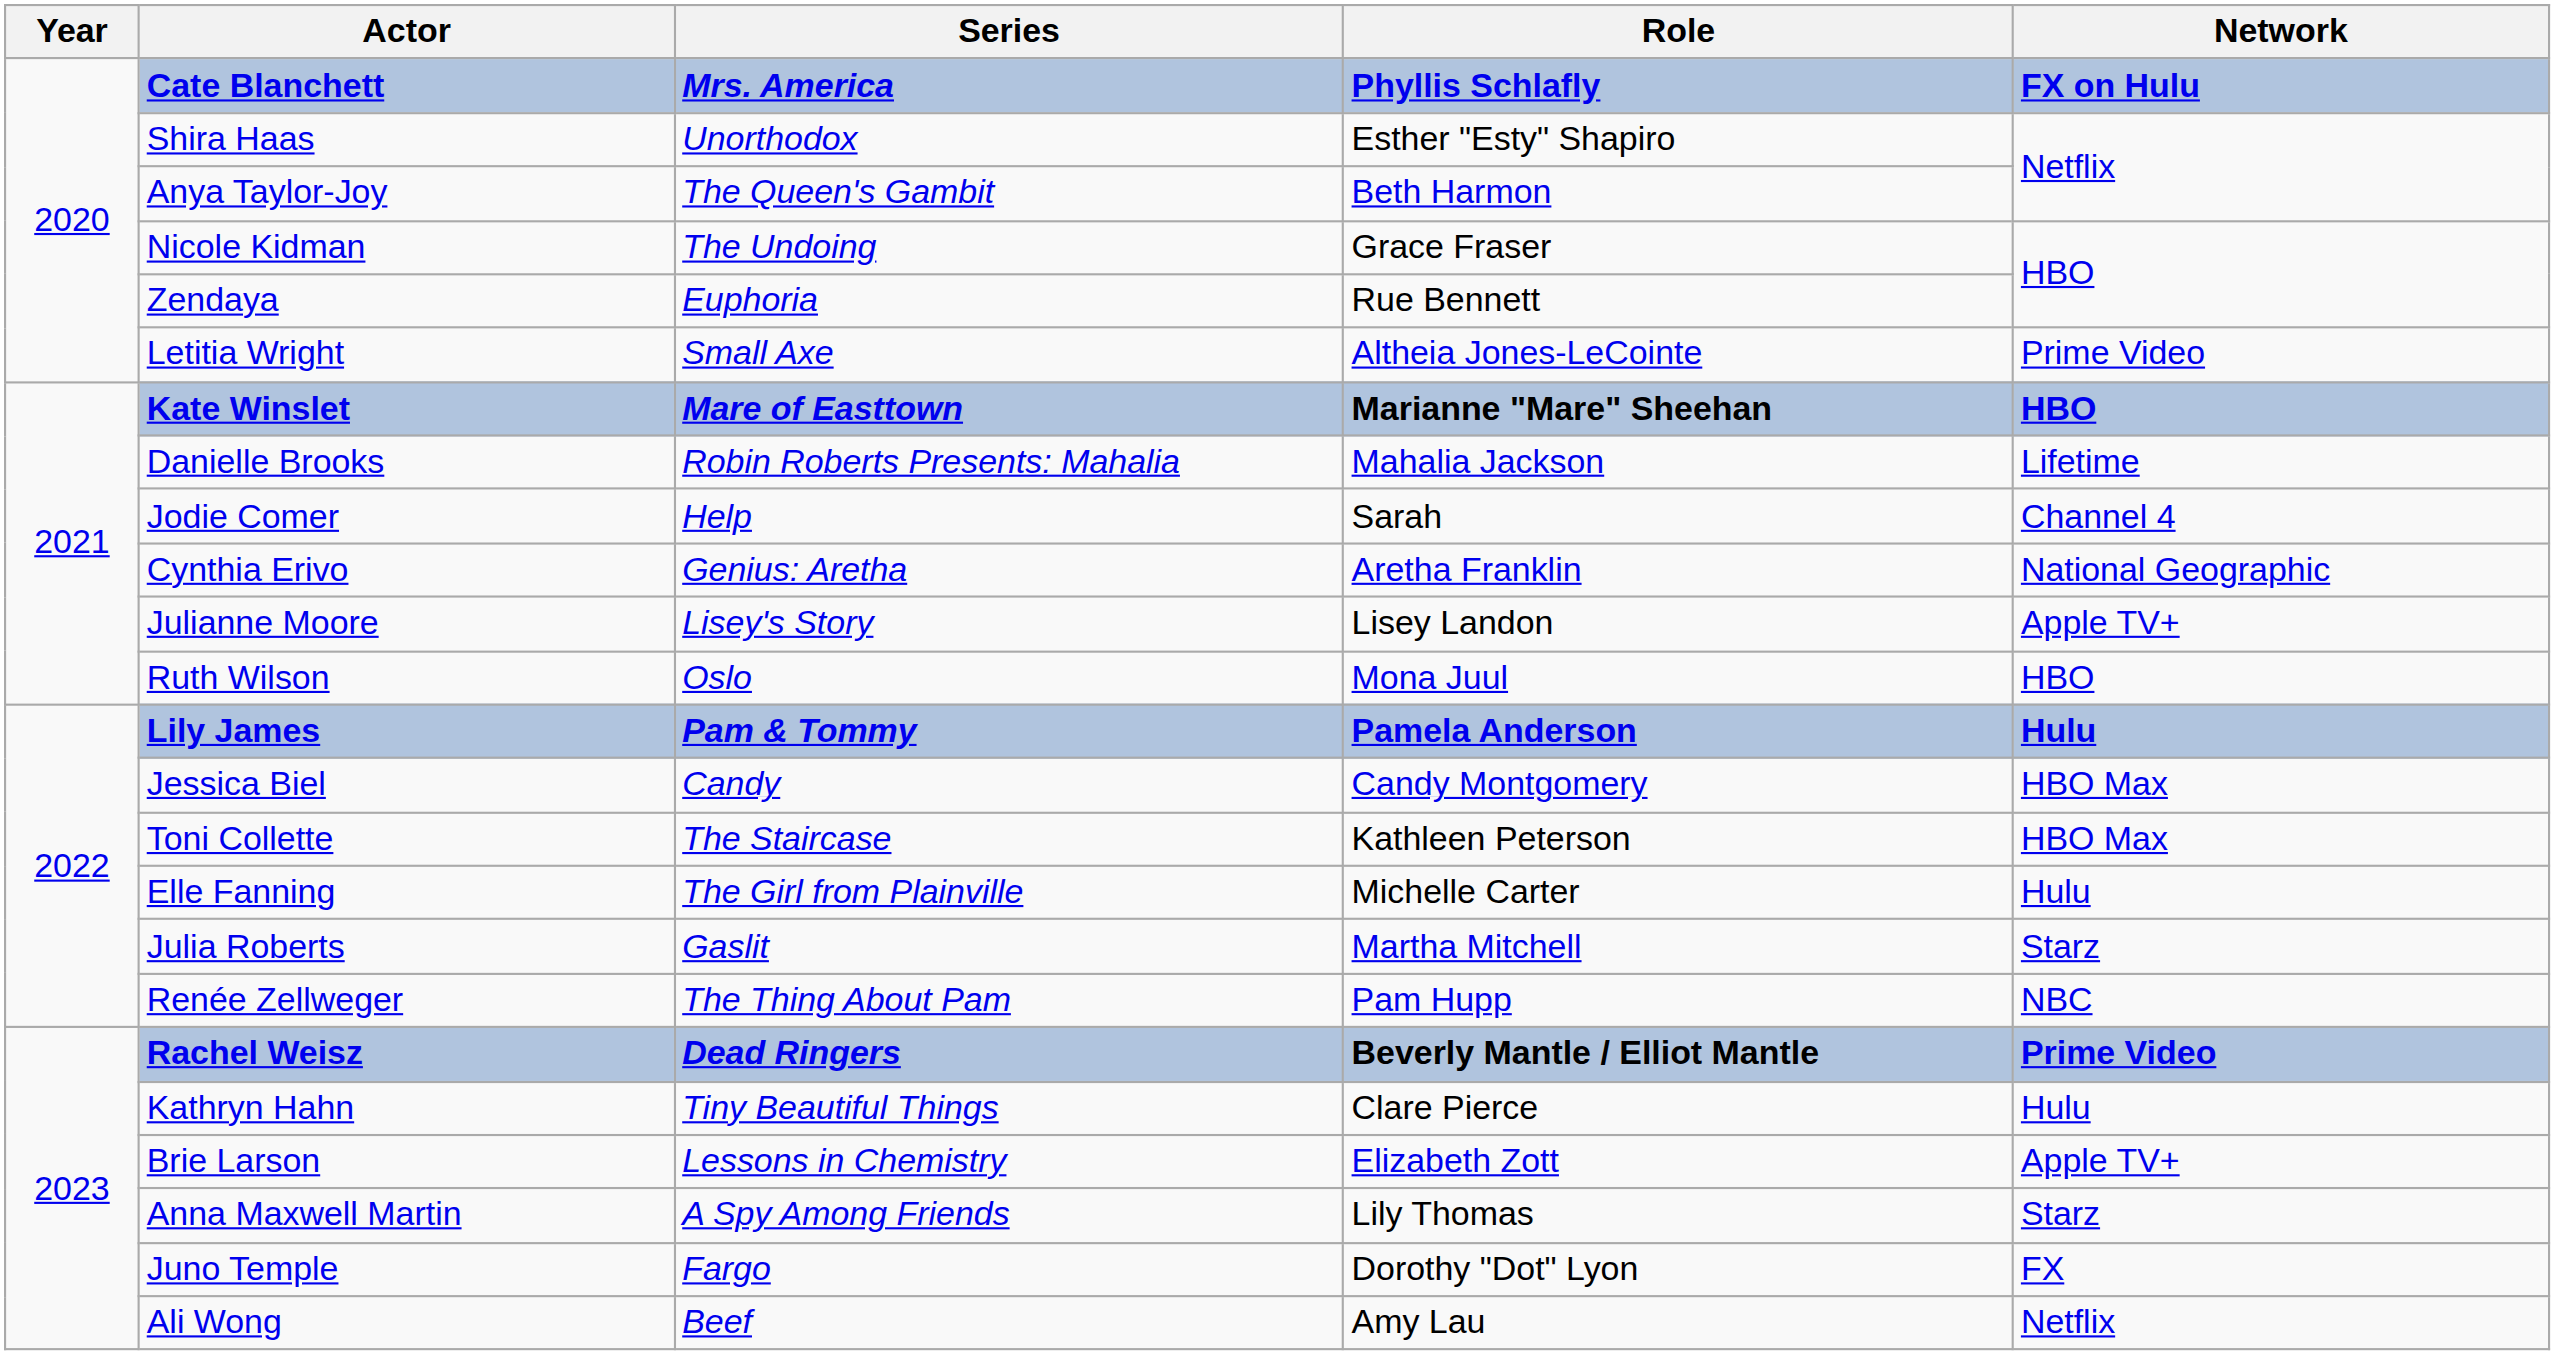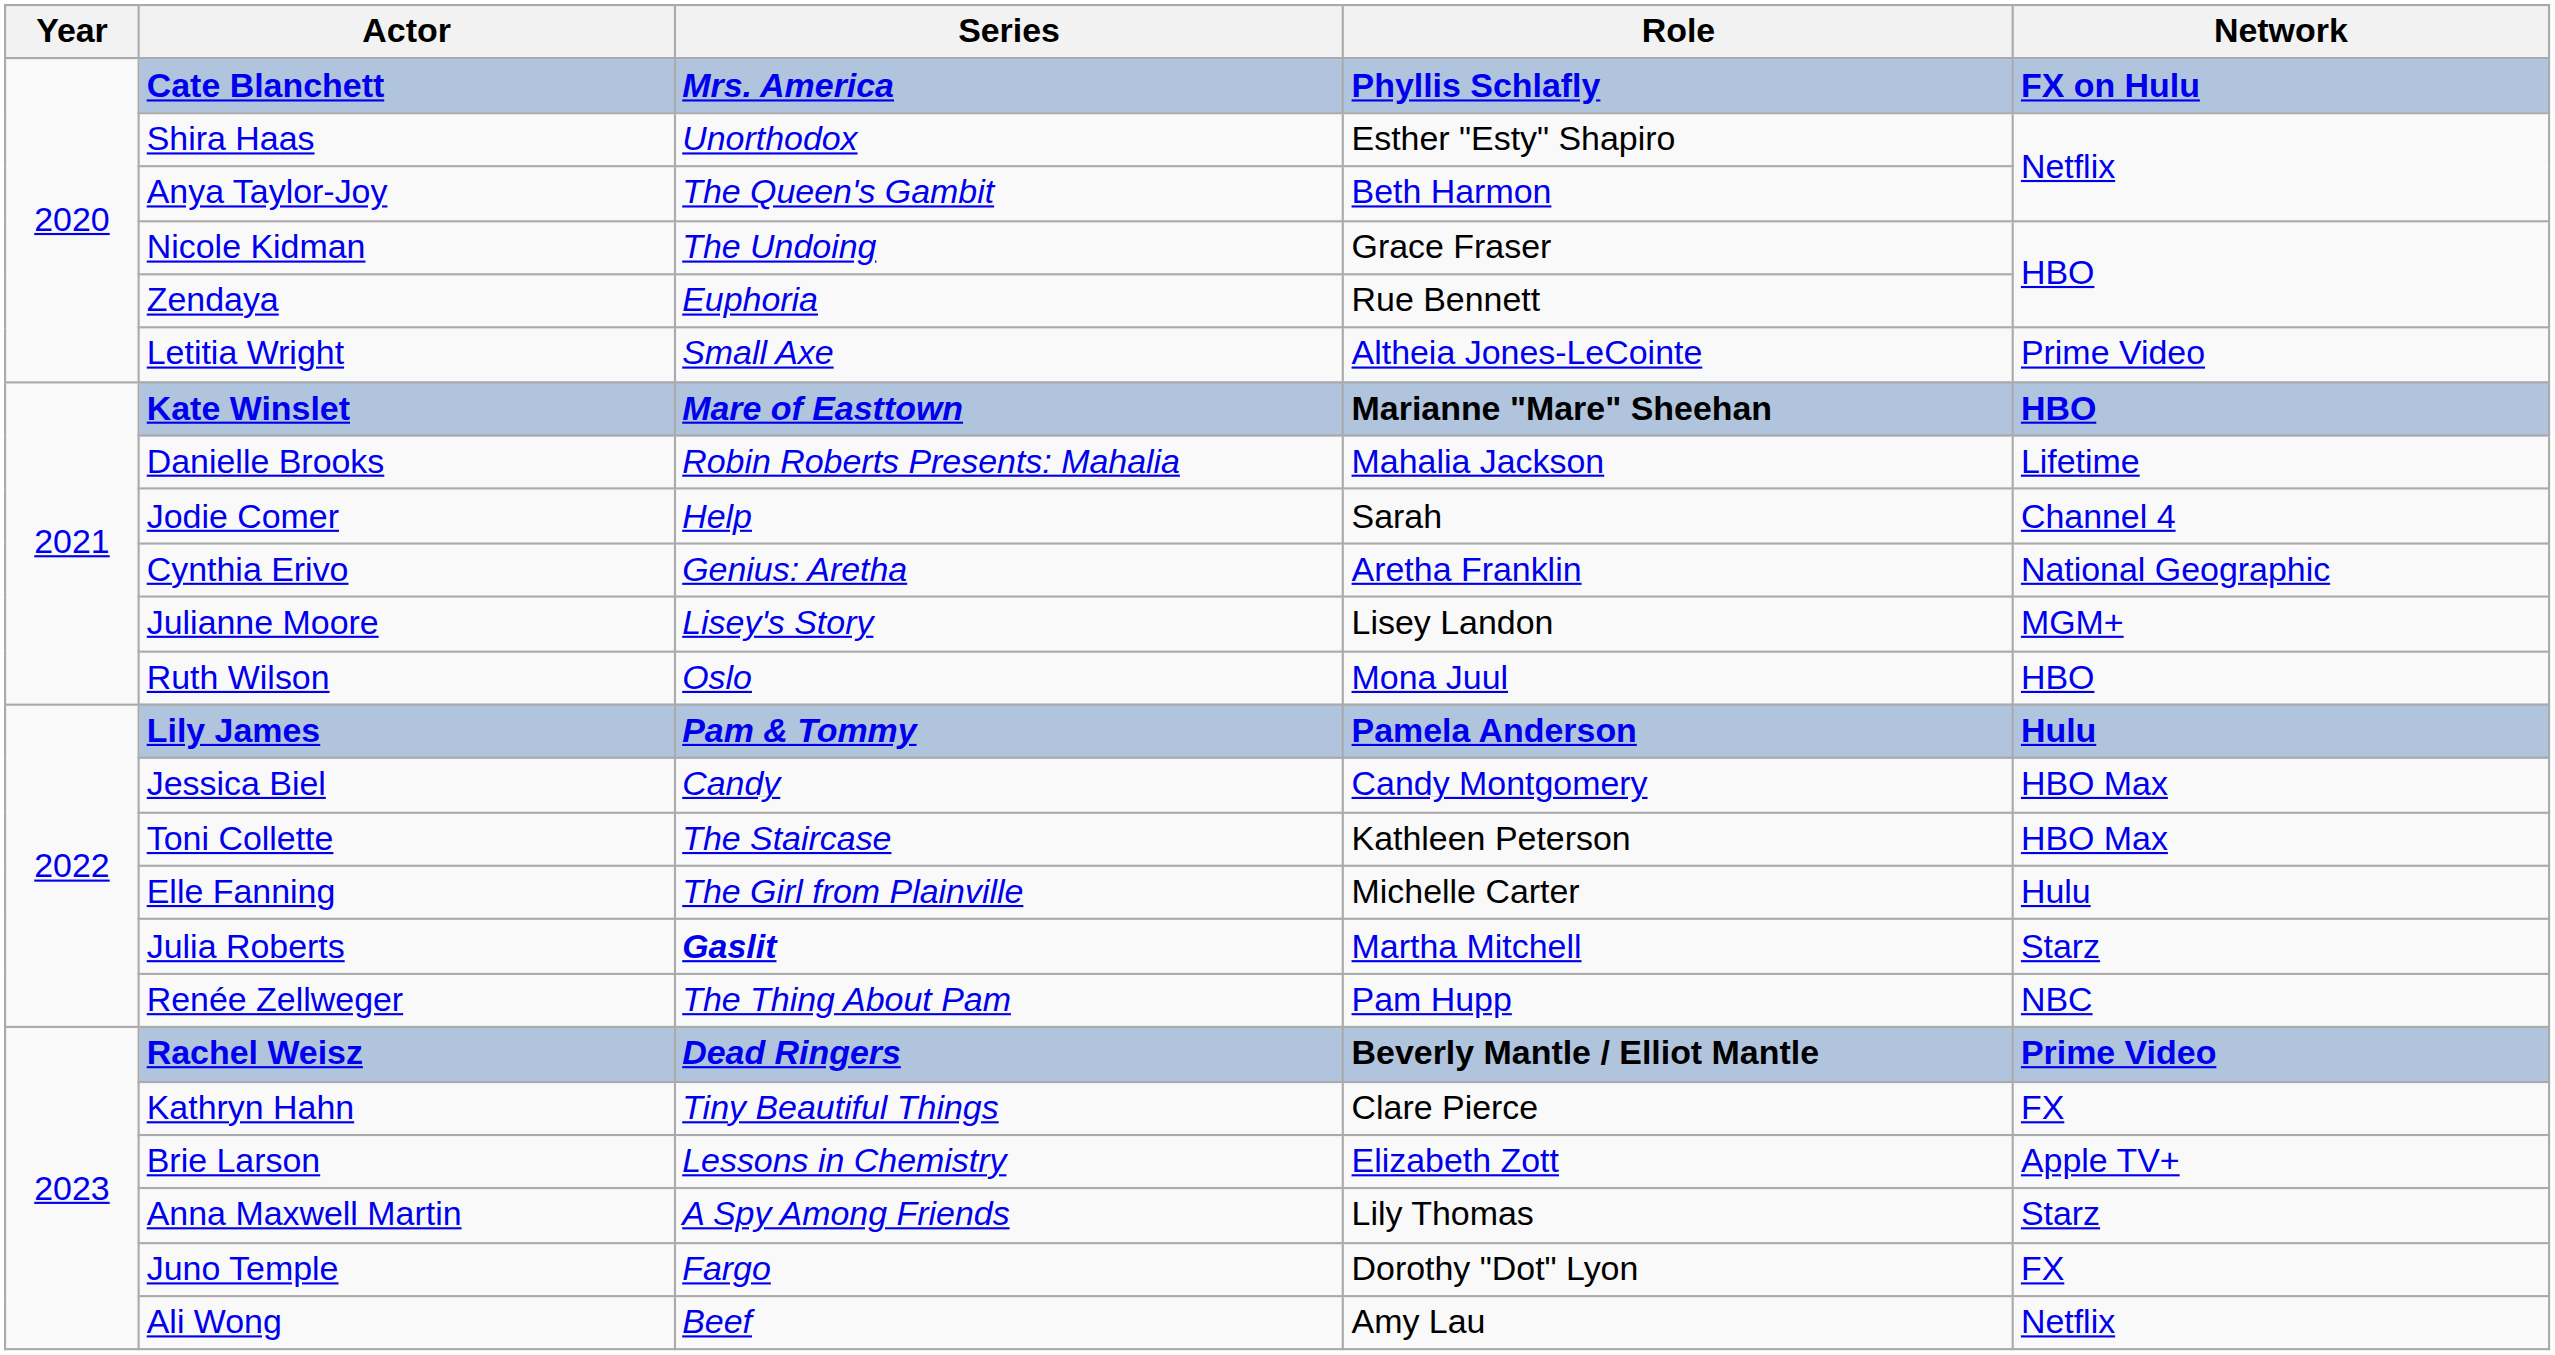Julianne Moore | Network: Apple TV+ -> MGM+
Julia Roberts | Series: normal -> bold
Kathryn Hahn | Network: Hulu -> FX
